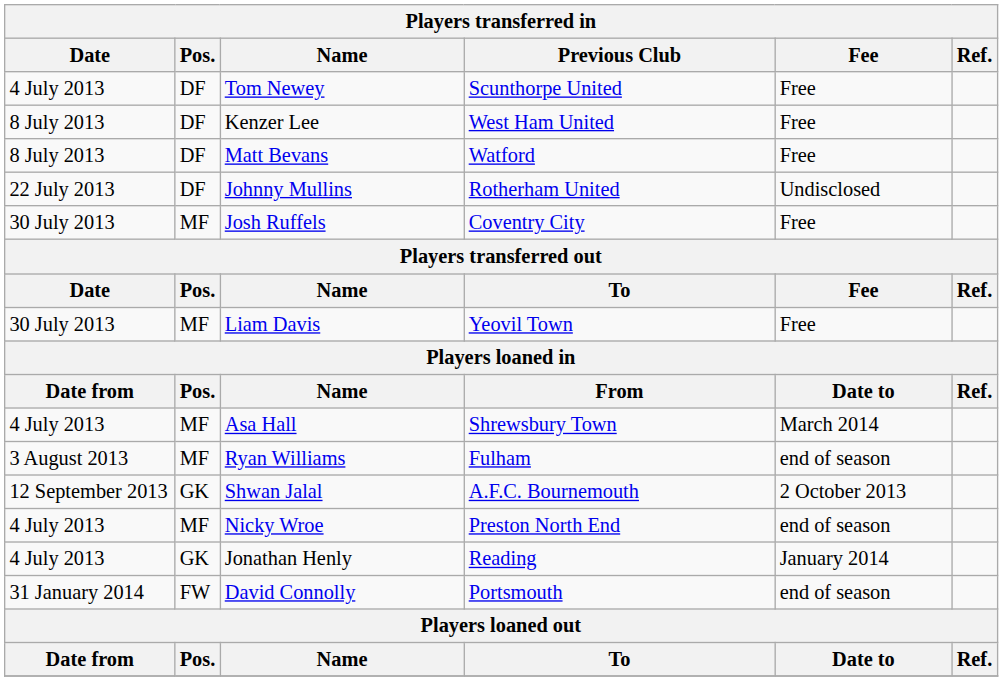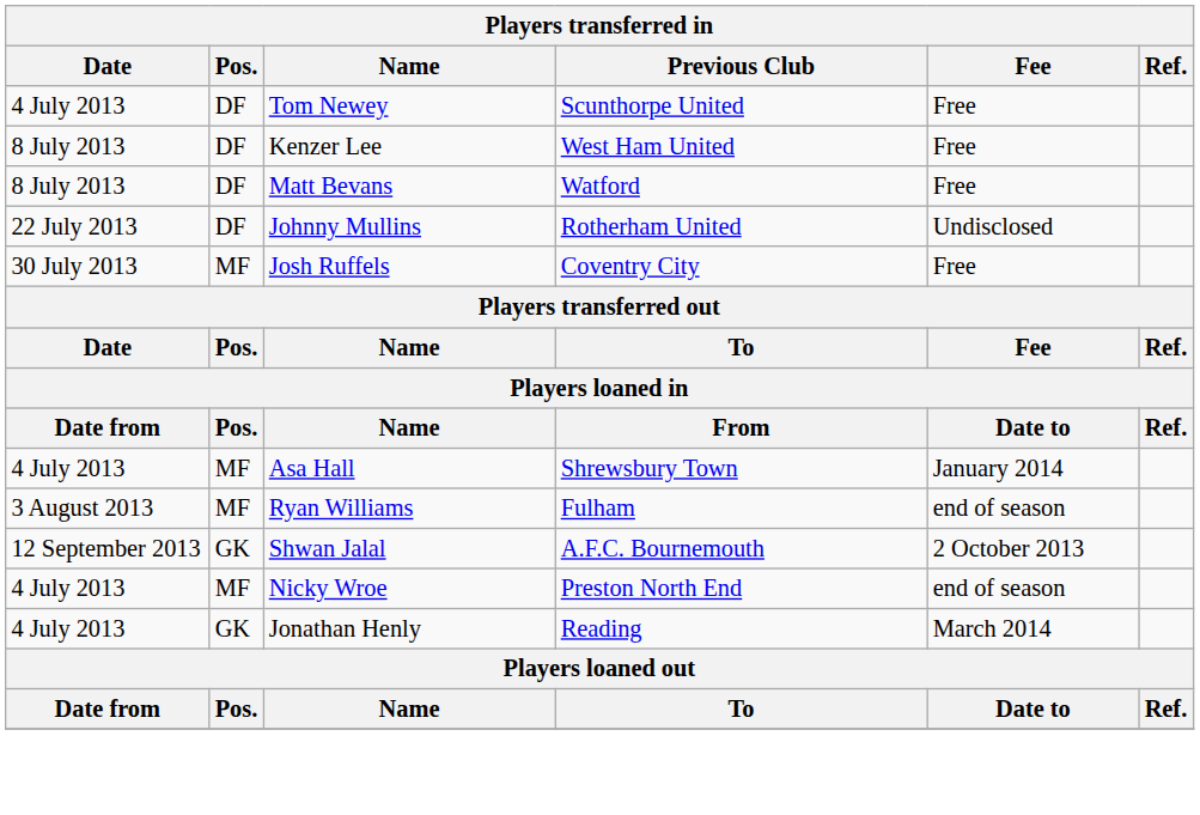- row: 30 July 2013 | MF | Liam Davis | Yeovil Town | Free
Asa Hall | Fee: March 2014 -> January 2014
Jonathan Henly | Fee: January 2014 -> March 2014
- row: 31 January 2014 | FW | David Connolly | Portsmouth | end of season
